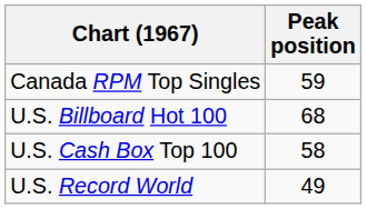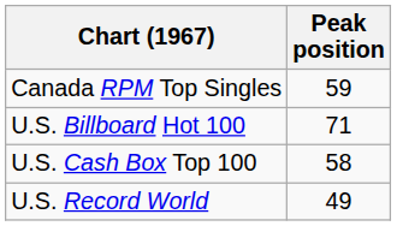U.S. Billboard Hot 100 | Peak position: 68 -> 71
